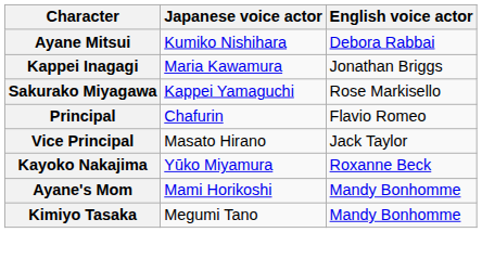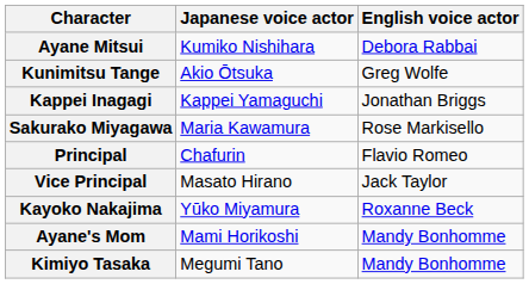+ row: Kunimitsu Tange | Akio Ōtsuka | Greg Wolfe
Kappei Inagagi | Japanese voice actor: Maria Kawamura -> Kappei Yamaguchi
Sakurako Miyagawa | Japanese voice actor: Kappei Yamaguchi -> Maria Kawamura
